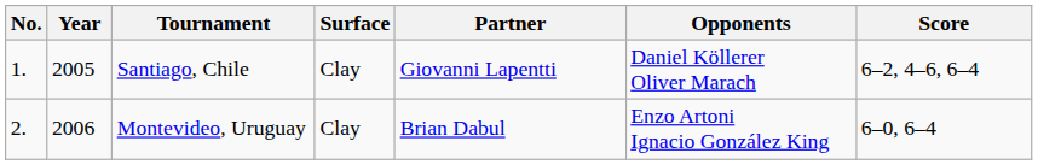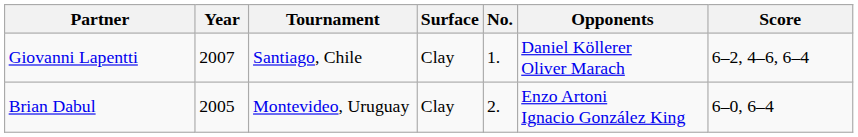columns swapped: No. <-> Partner
Santiago, Chile | Year: 2005 -> 2007
Montevideo, Uruguay | Year: 2006 -> 2005
